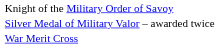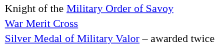rows swapped: Silver Medal of Military Valor – awarded twice <-> War Merit Cross
